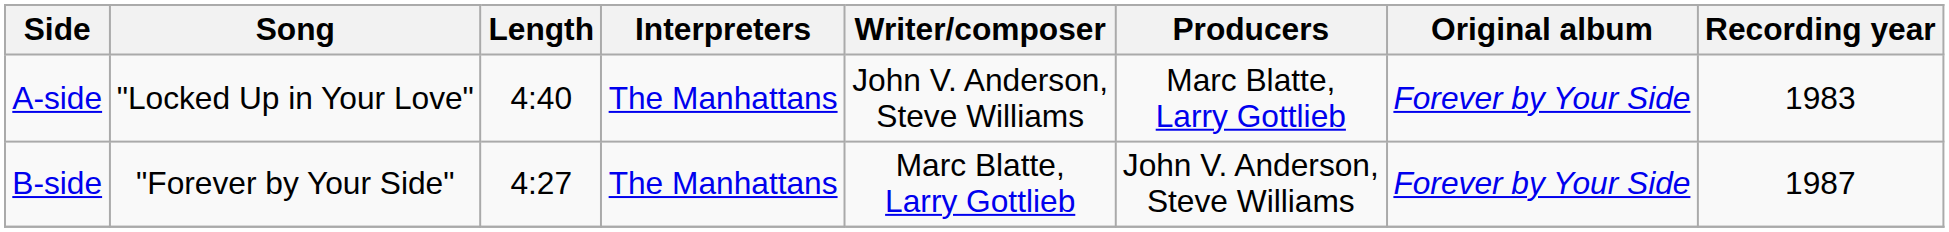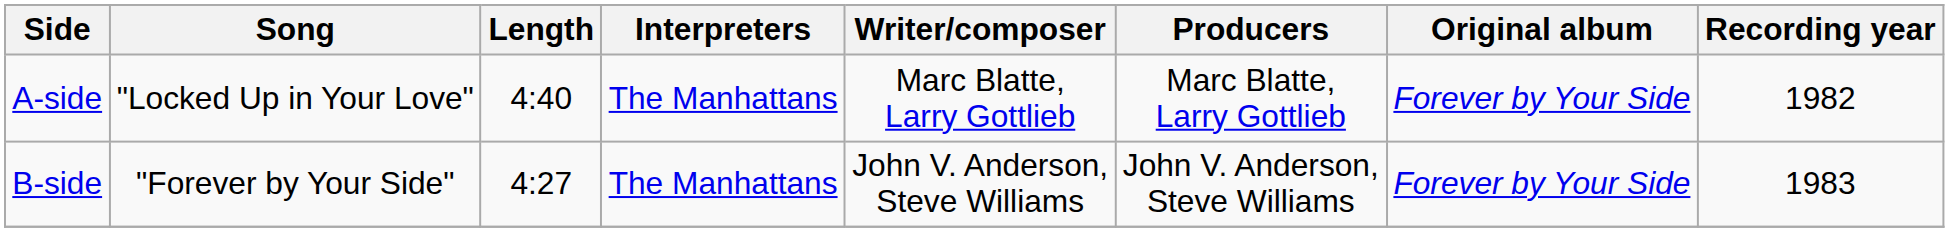A-side | Writer/composer: John V. Anderson, Steve Williams -> Marc Blatte, Larry Gottlieb
A-side | Recording year: 1983 -> 1982
B-side | Writer/composer: Marc Blatte, Larry Gottlieb -> John V. Anderson, Steve Williams
B-side | Recording year: 1987 -> 1983
